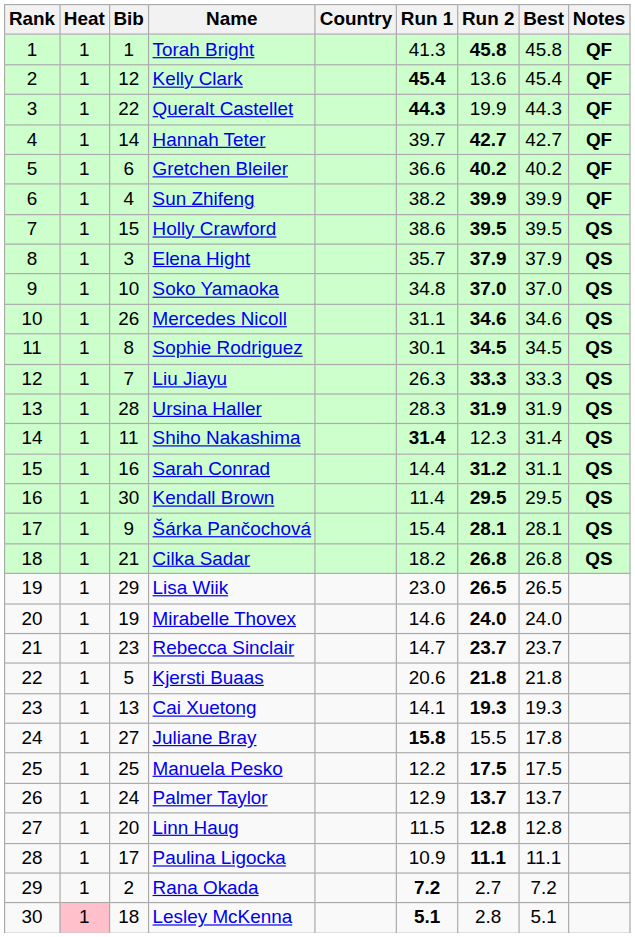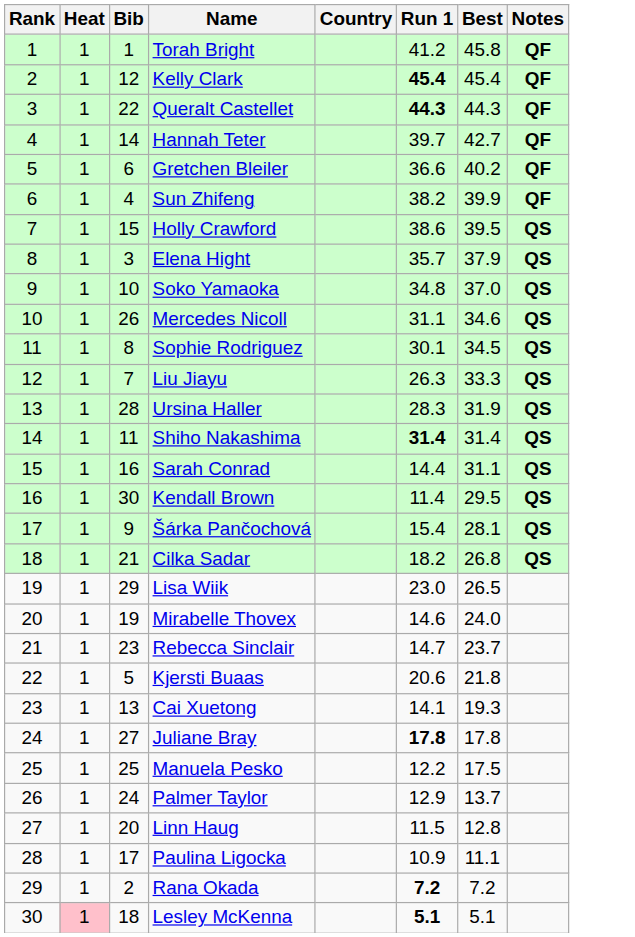- column: Run 2 | 45.8 | 13.6 | 19.9 | 42.7 | 40.2 | 39.9 | 39.5 | 37.9 | 37.0 | 34.6 | 34.5 | 33.3 | 31.9 | 12.3 | 31.2 | 29.5 | 28.1 | 26.8 | 26.5 | 24.0 | 23.7 | 21.8 | 19.3 | 15.5 | 17.5 | 13.7 | 12.8 | 11.1 | 2.7 | 2.8
Torah Bright | Run 1: 41.3 -> 41.2
Juliane Bray | Run 1: 15.8 -> 17.8
